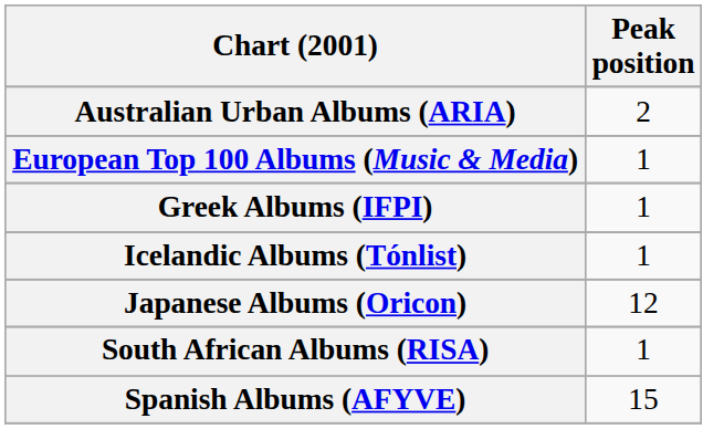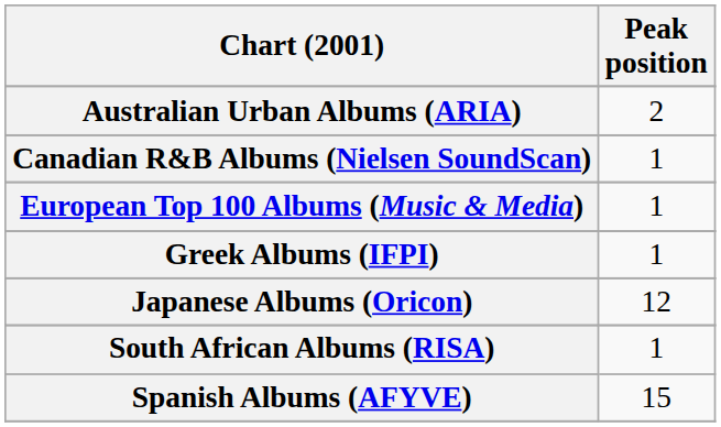+ row: Canadian R&B Albums (Nielsen SoundScan) | 1
- row: Icelandic Albums (Tónlist) | 1
